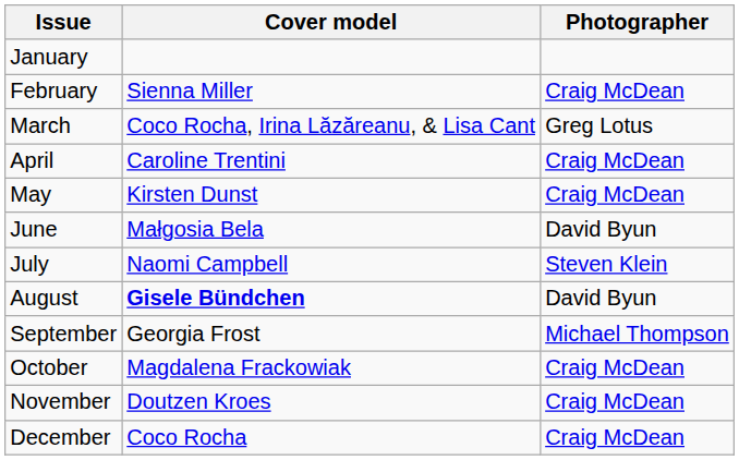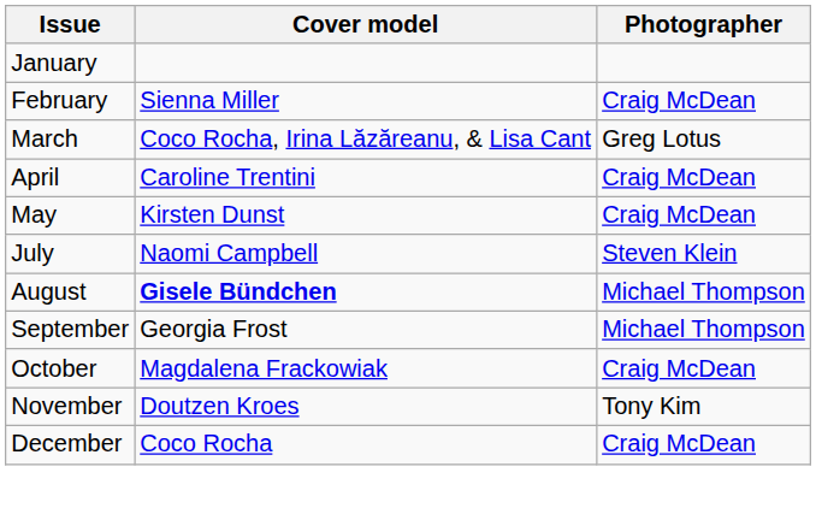- row: June | Małgosia Bela | David Byun
August | Photographer: David Byun -> Michael Thompson
November | Photographer: Craig McDean -> Tony Kim
